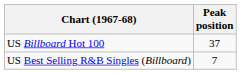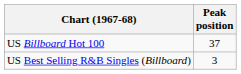US Best Selling R&B Singles (Billboard) | Peak position: 7 -> 3
